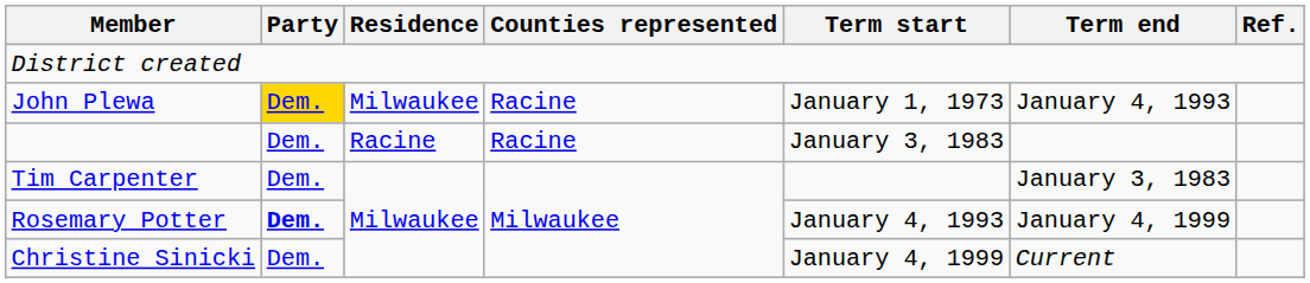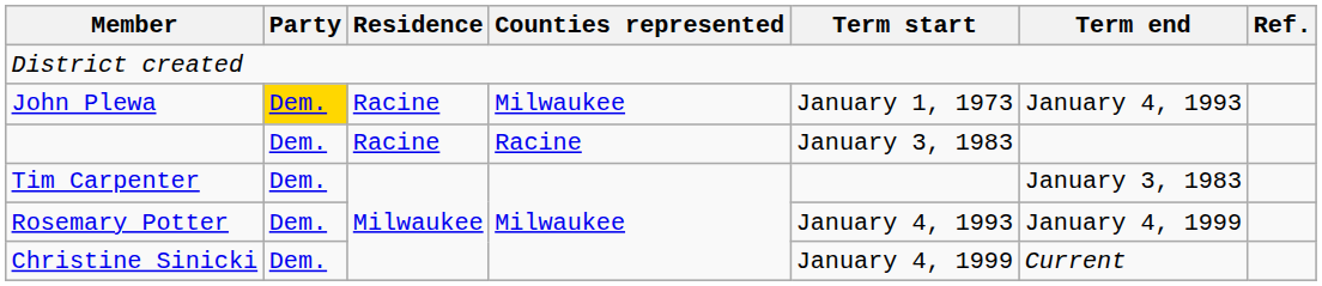John Plewa | Residence: Milwaukee -> Racine
John Plewa | Counties represented: Racine -> Milwaukee
Rosemary Potter | Party: bold -> normal
